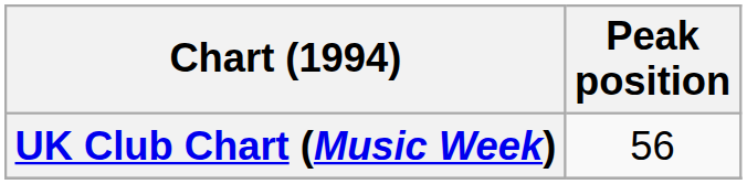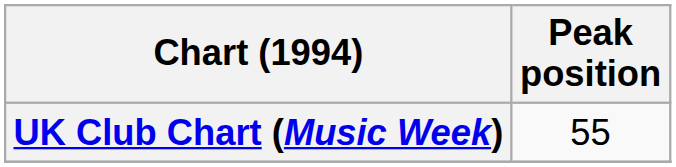UK Club Chart (Music Week) | Peak position: 56 -> 55
